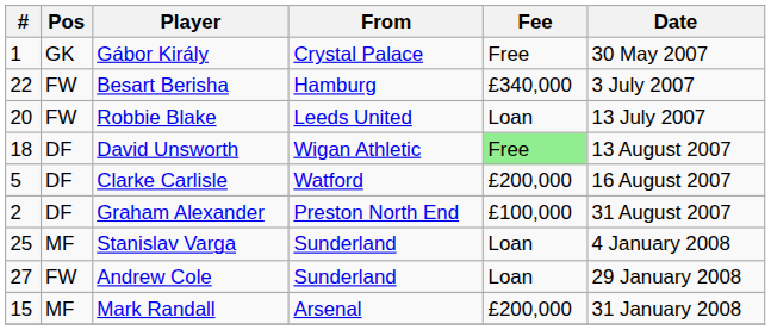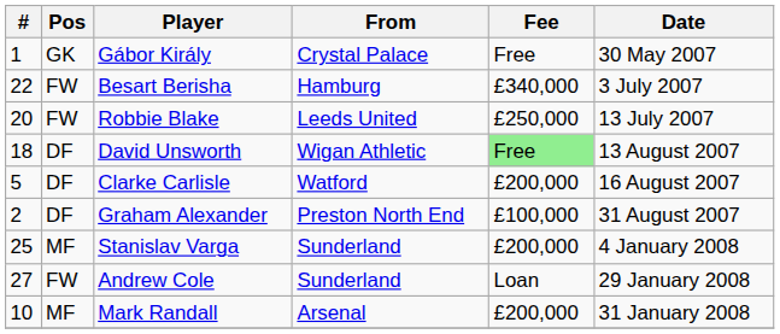Robbie Blake | Fee: Loan -> £250,000
Stanislav Varga | Fee: Loan -> £200,000
Mark Randall | #: 15 -> 10
